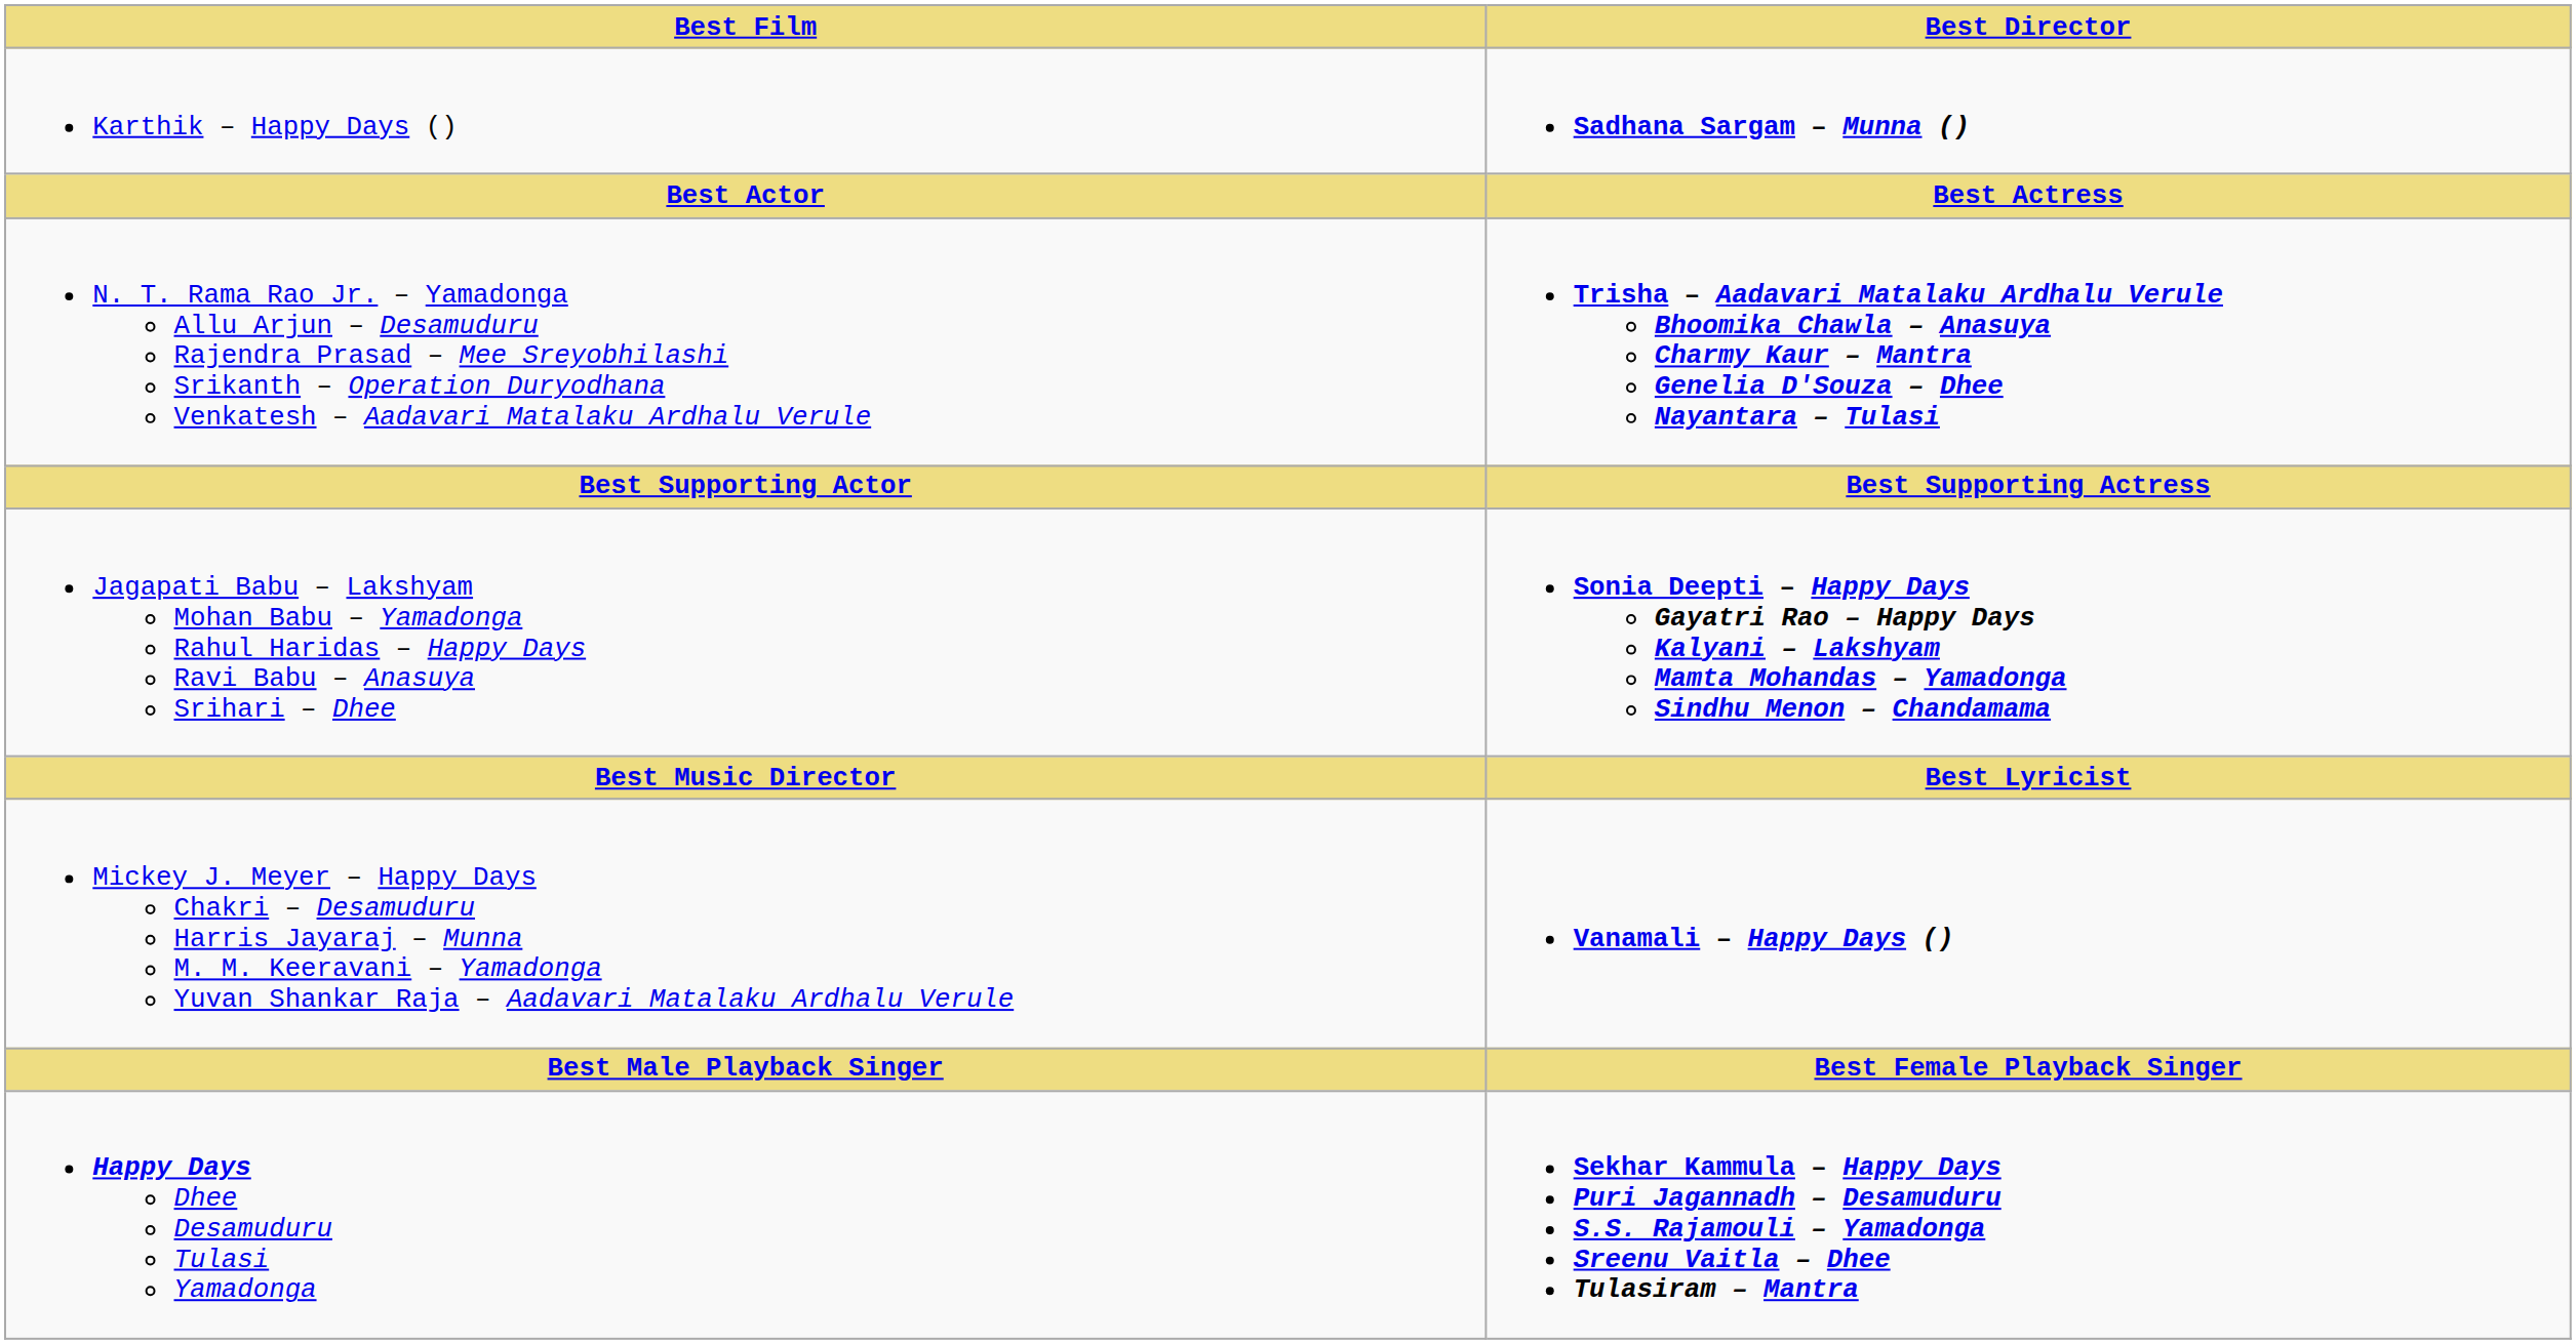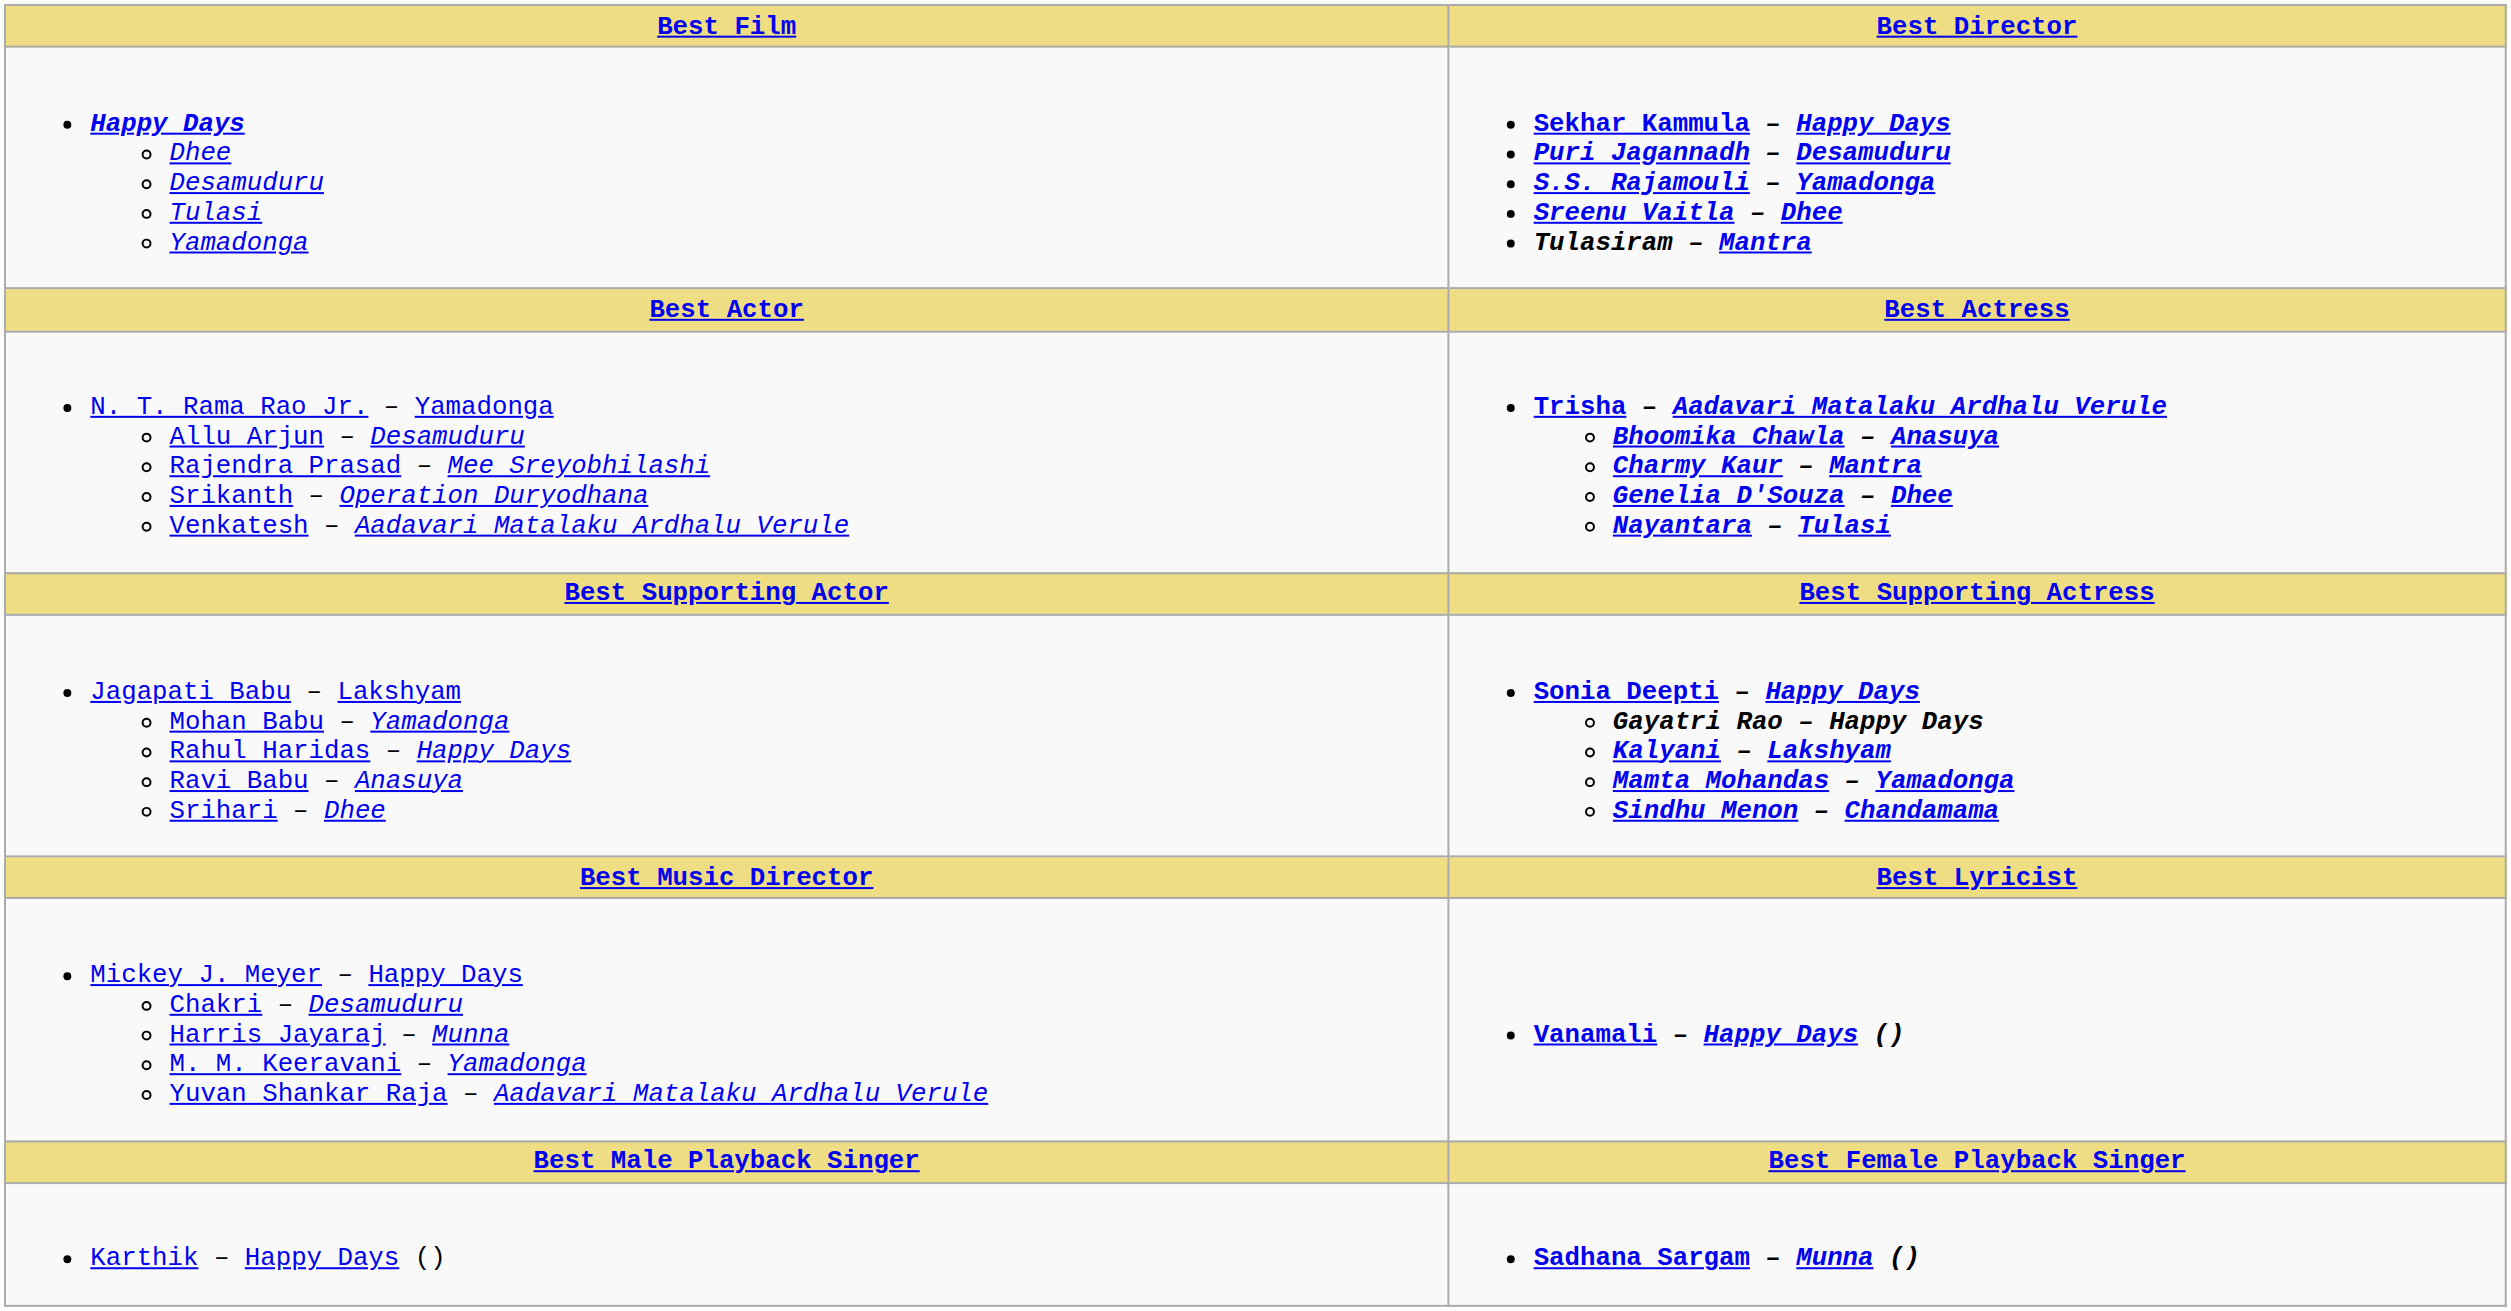rows swapped: Happy Days Dhee Desamuduru Tulasi Yamadonga <-> Karthik – Happy Days ()
